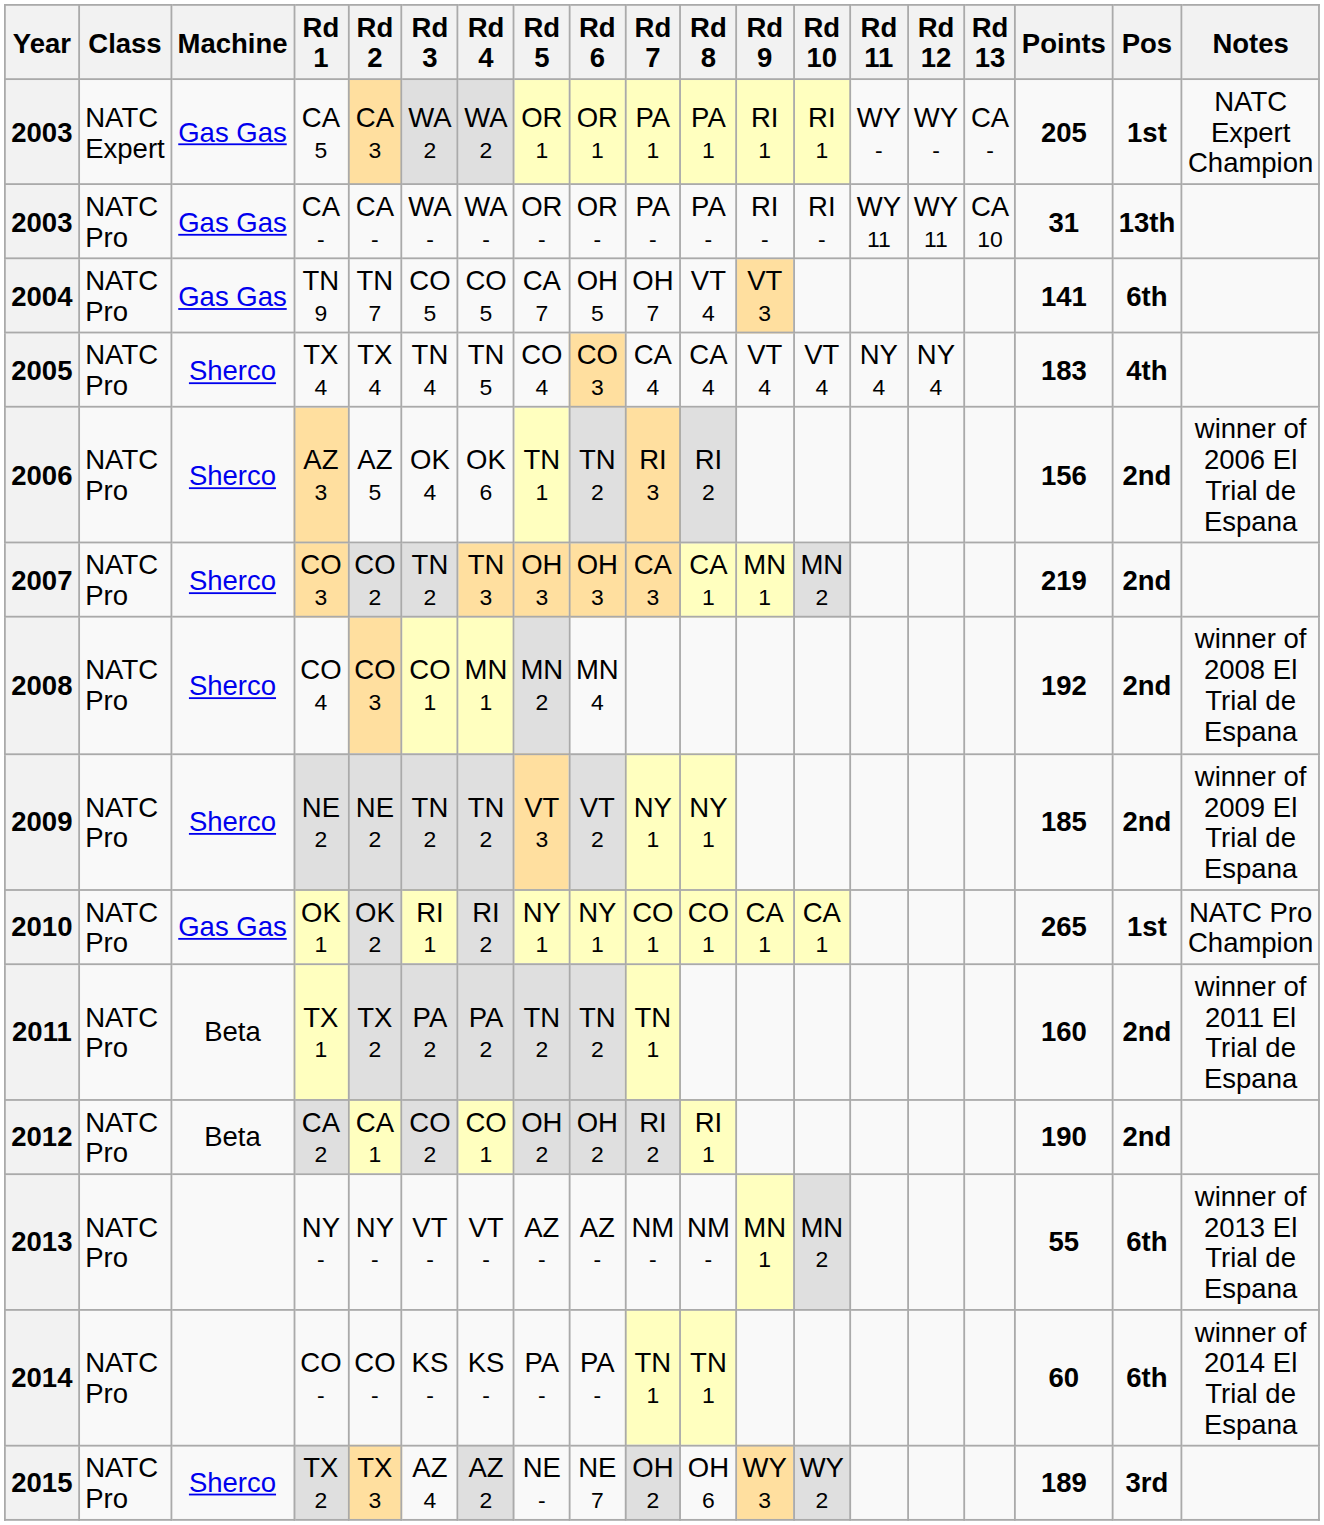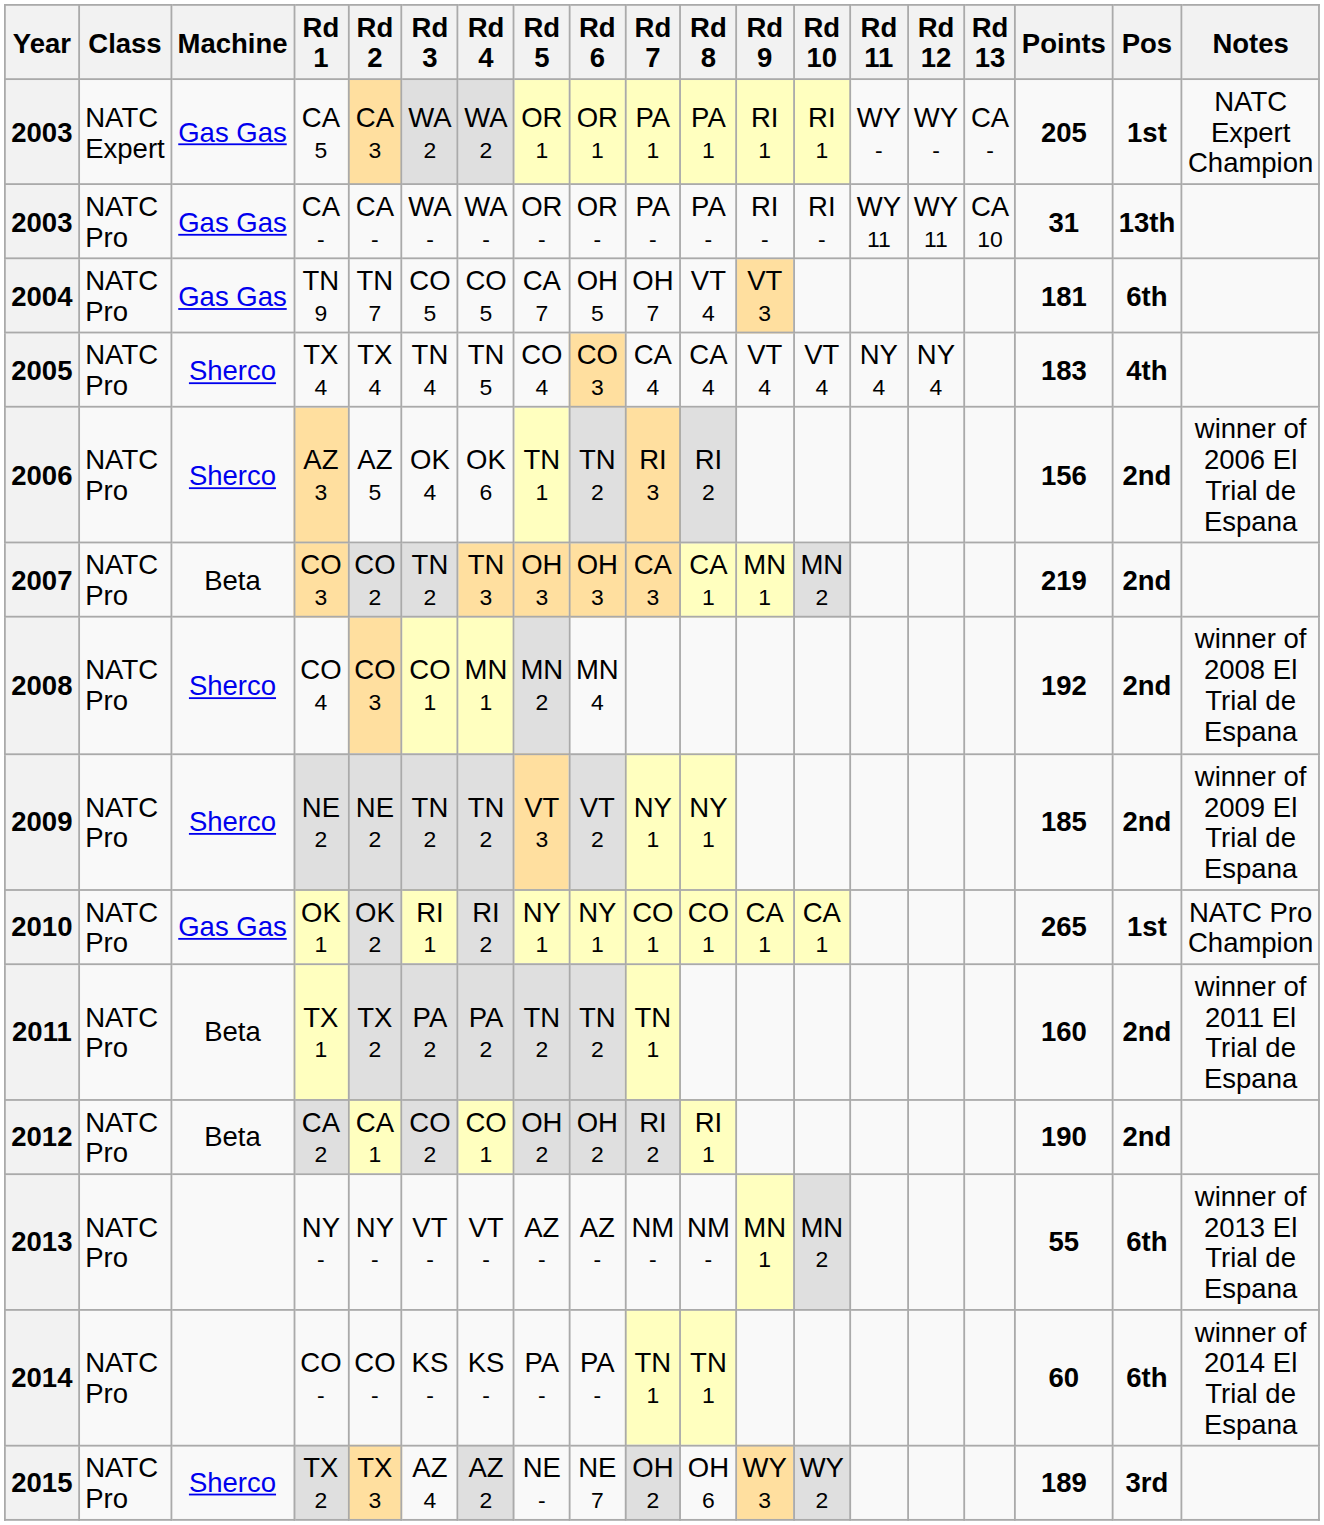2004 | Points: 141 -> 181
2007 | Machine: Sherco -> Beta
